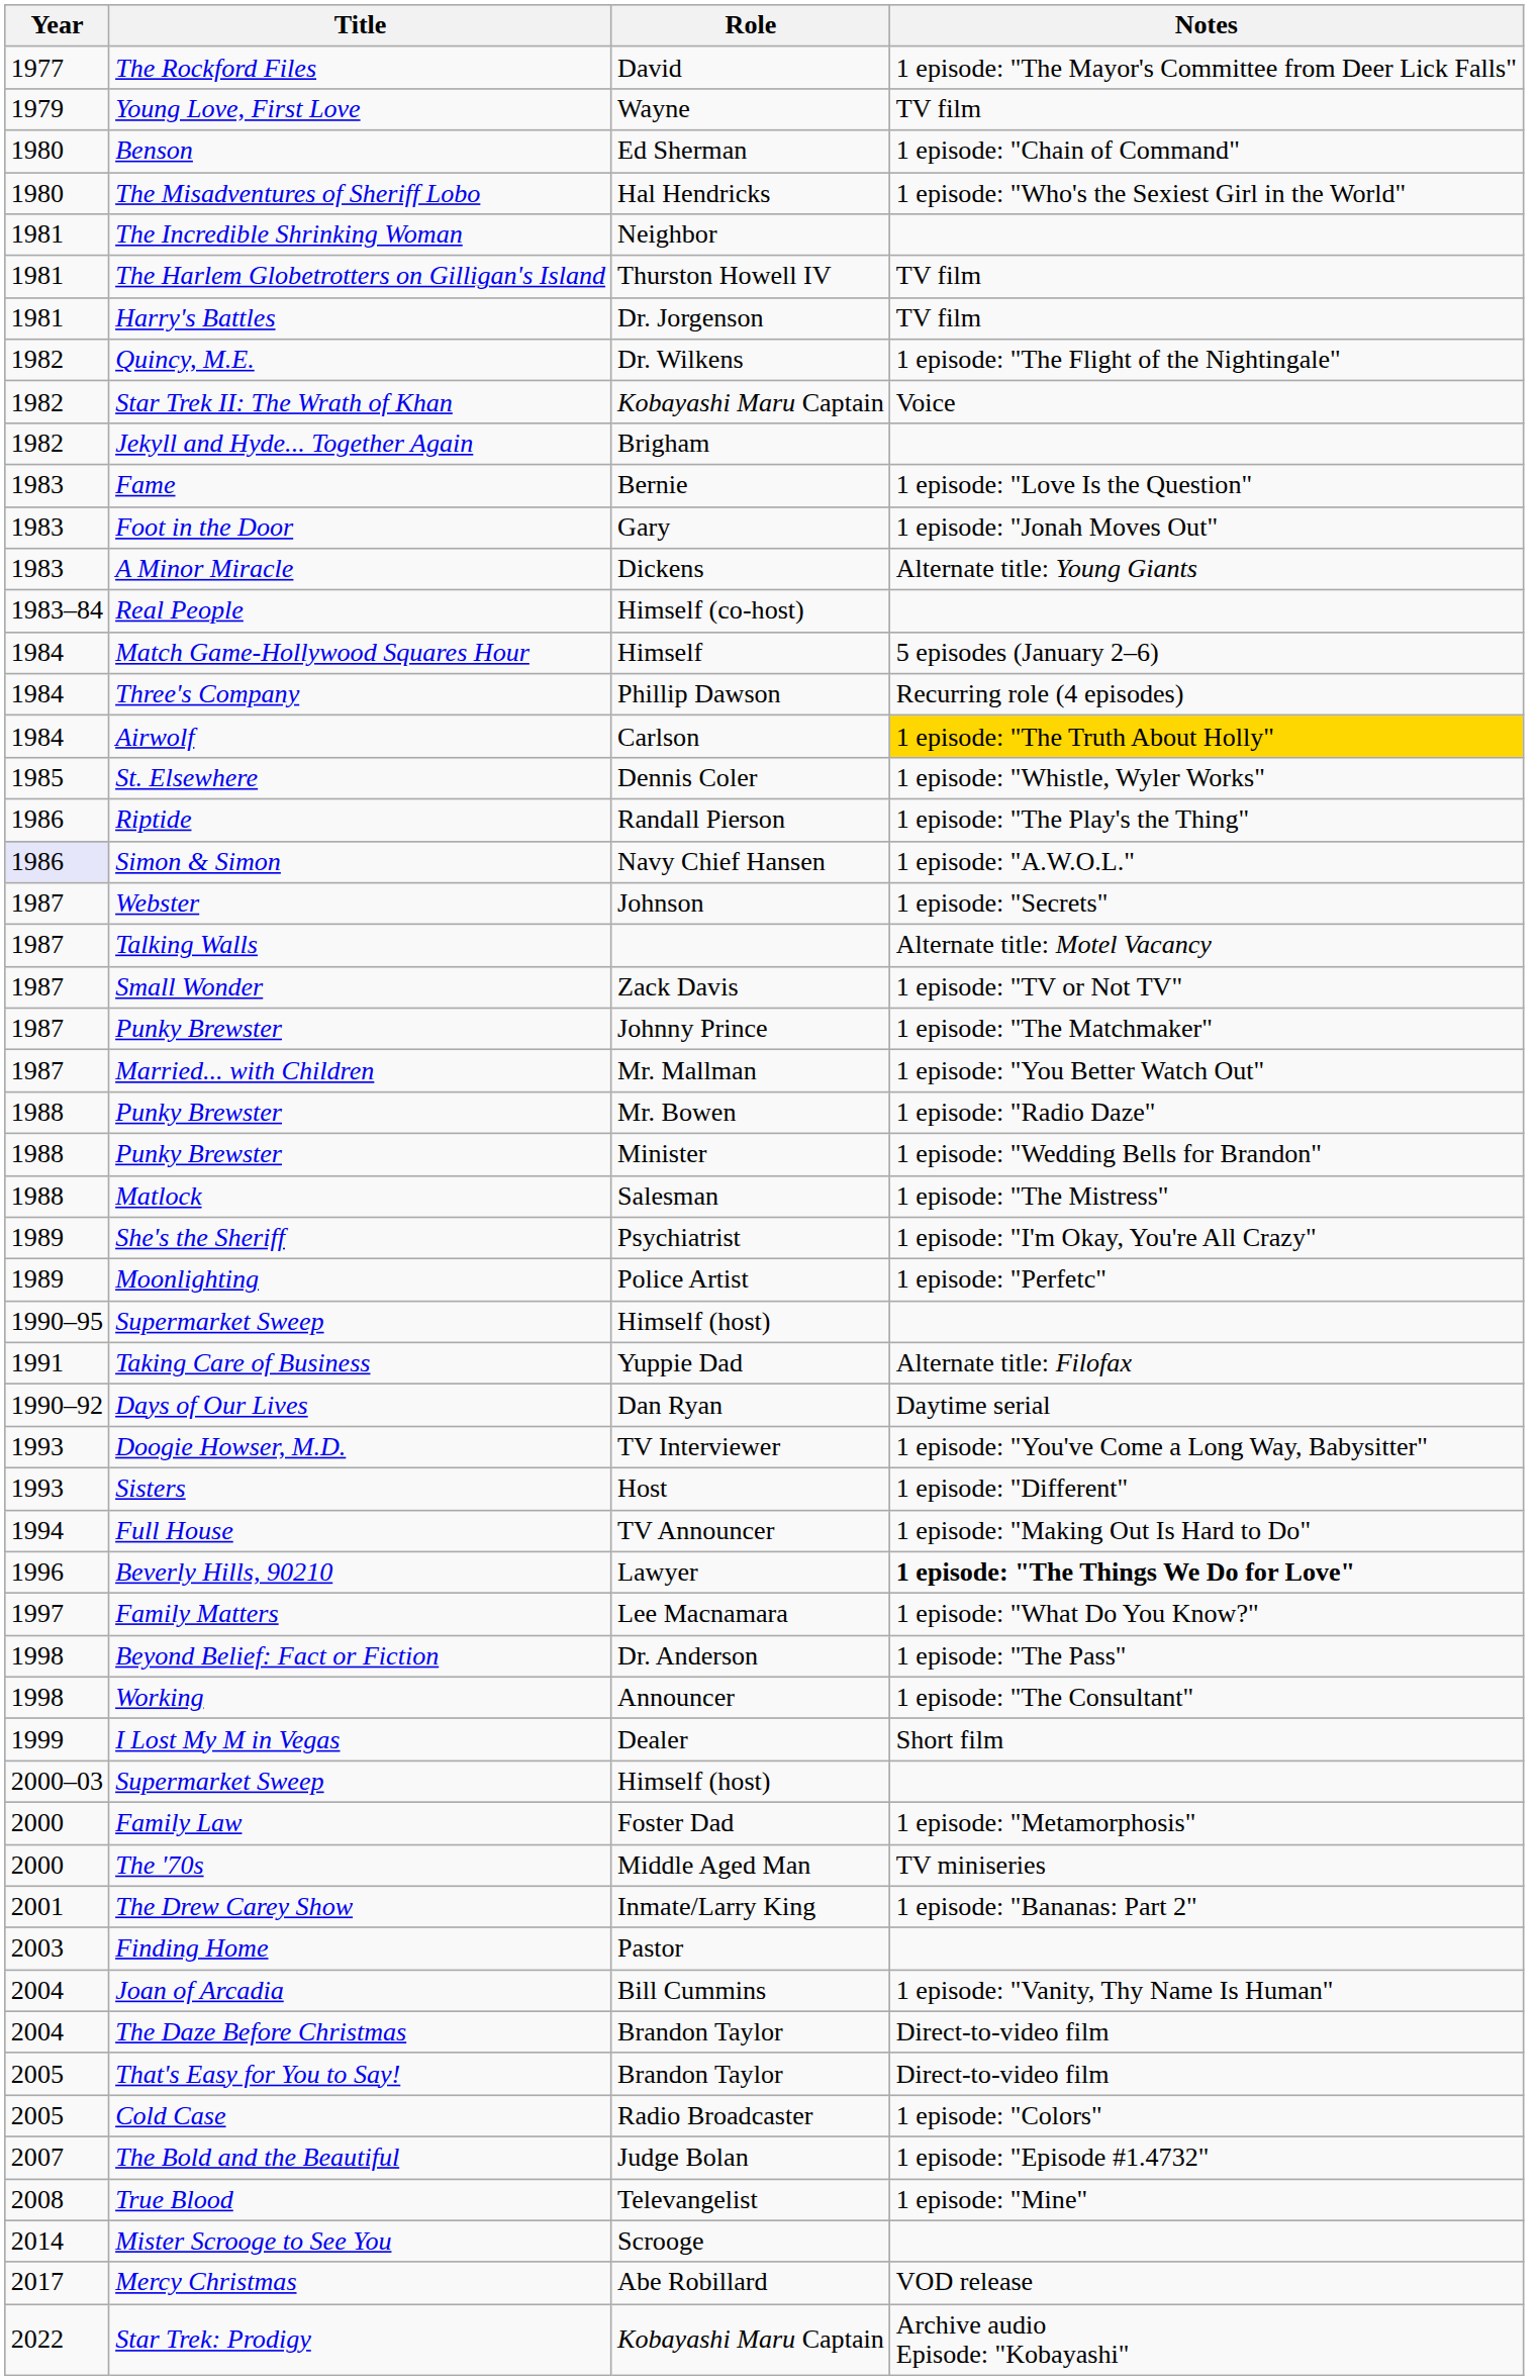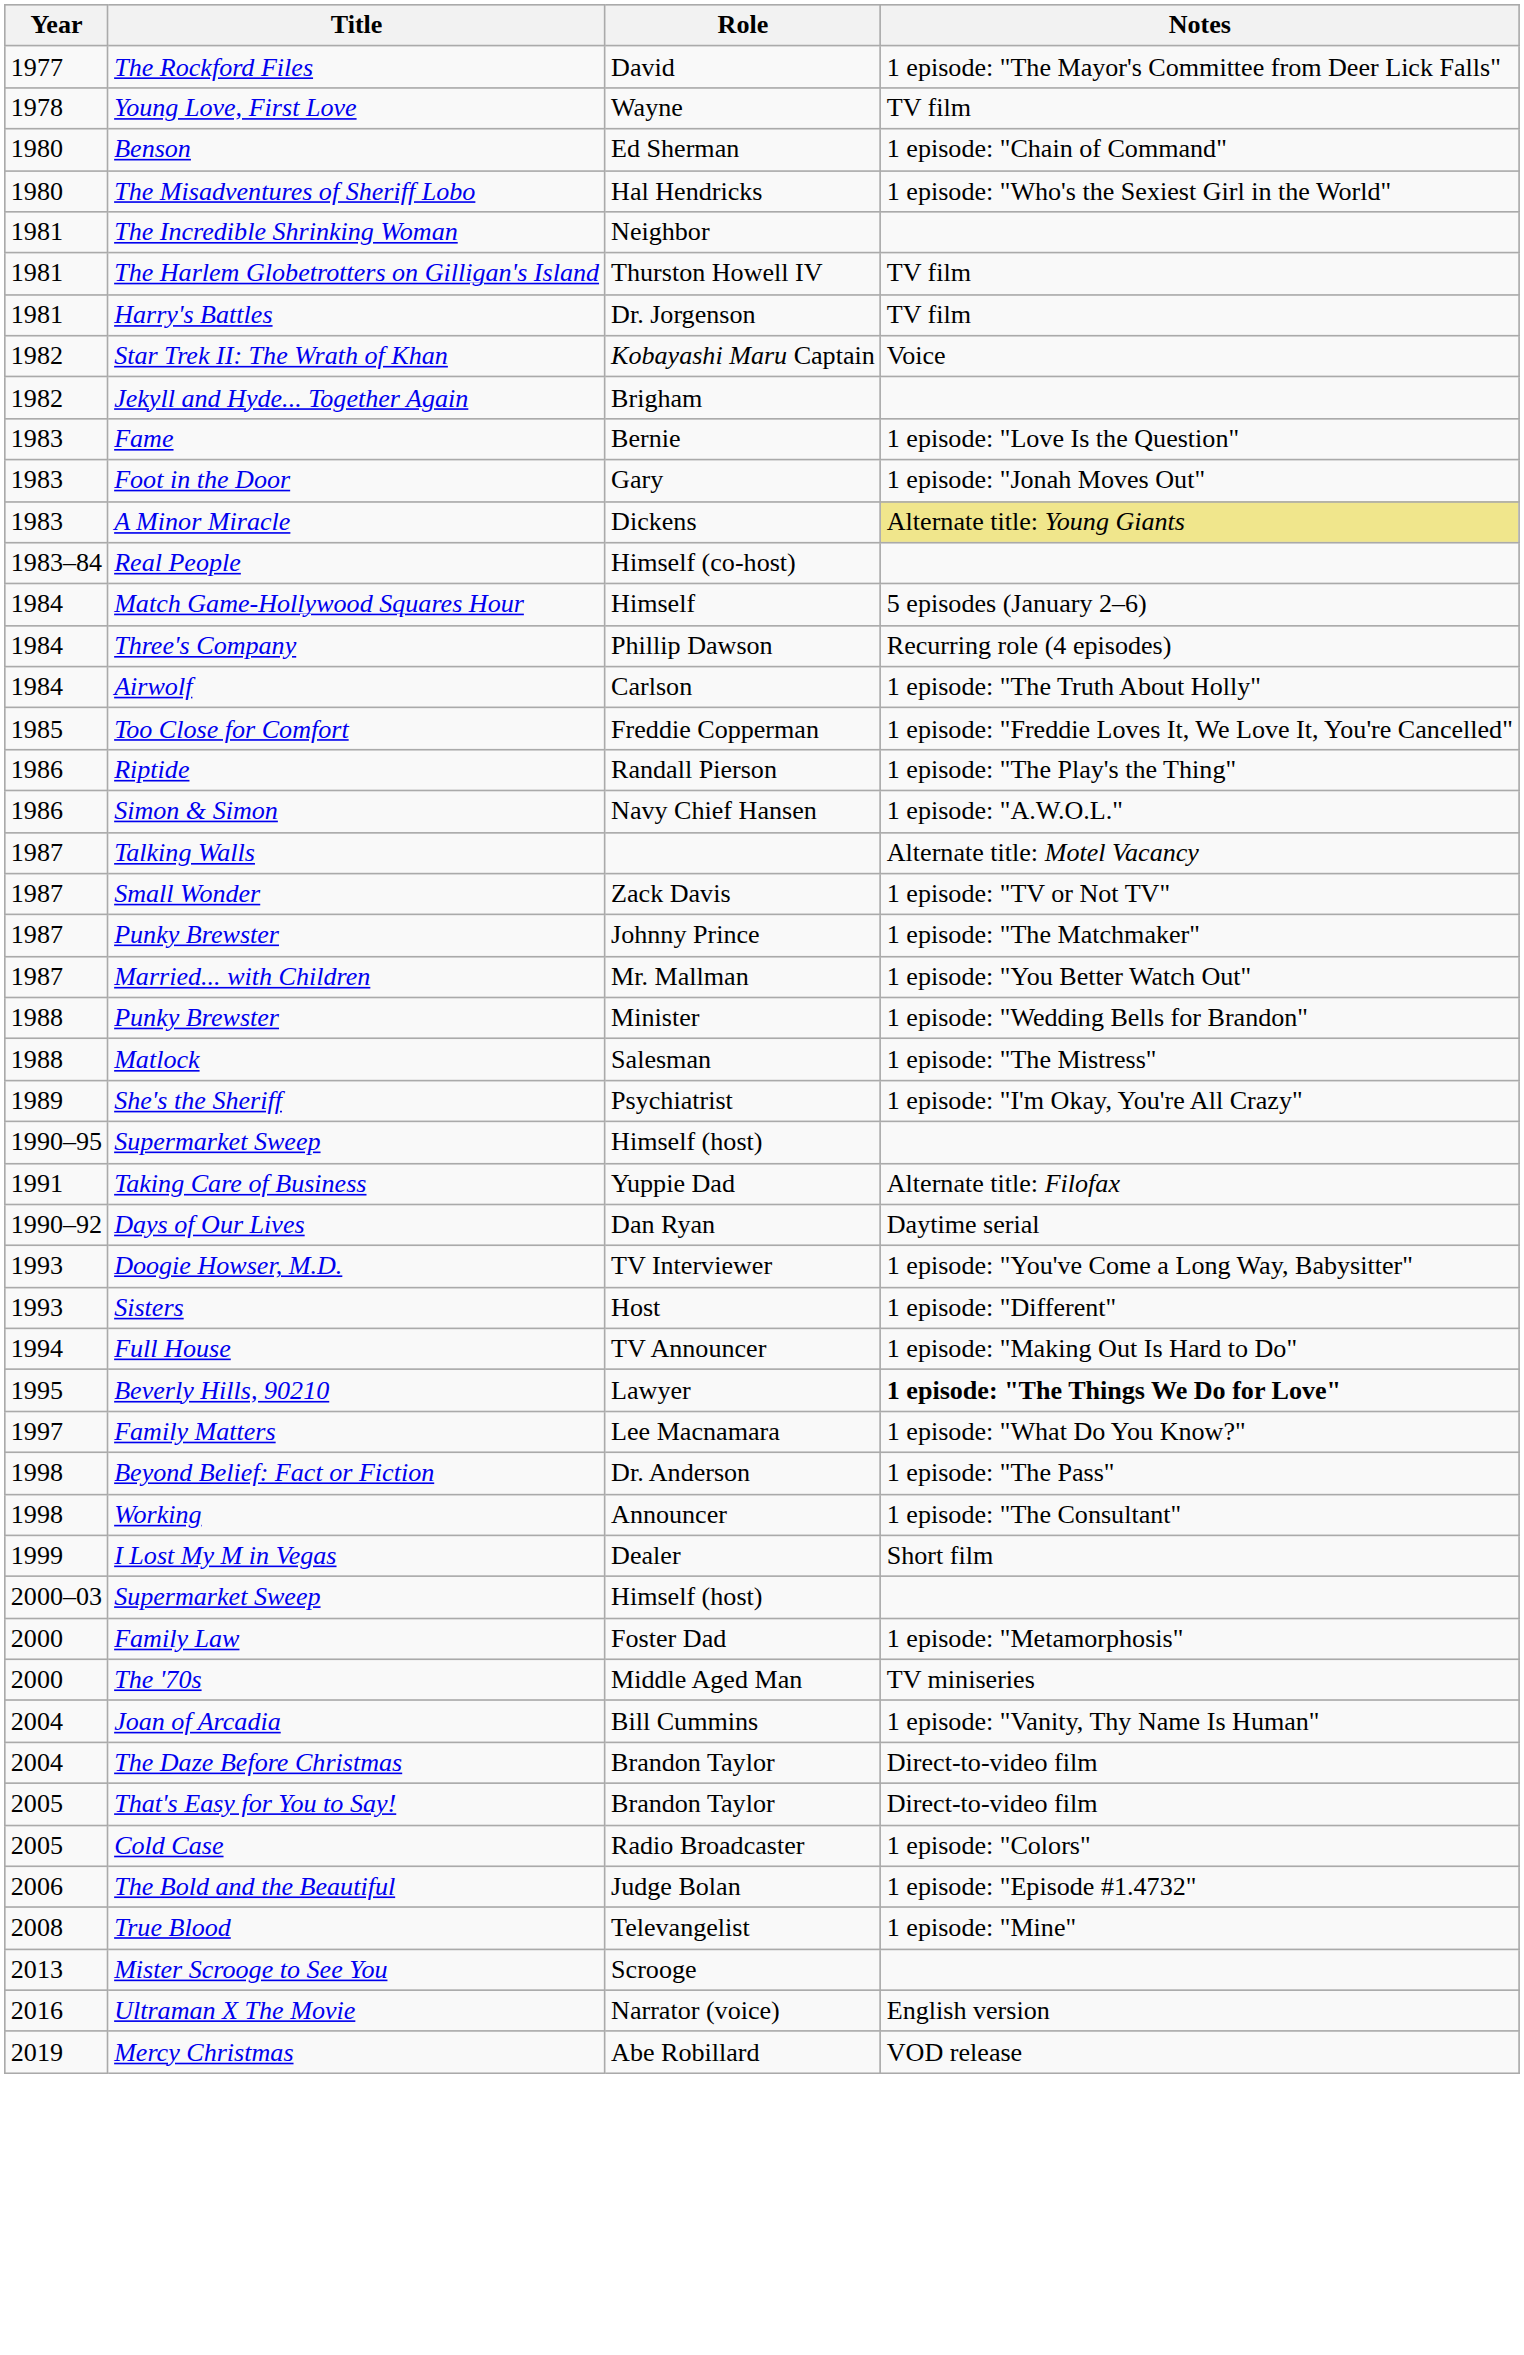Young Love, First Love | Year: 1979 -> 1978
- row: 1982 | Quincy, M.E. | Dr. Wilkens | 1 episode: "The Flight of the Nightingale"
A Minor Miracle | Notes: no background -> khaki background
Airwolf | Notes: gold background -> no background
- row: 1985 | St. Elsewhere | Dennis Coler | 1 episode: "Whistle, Wyler Works"
+ row: 1985 | Too Close for Comfort | Freddie Copperman | 1 episode: "Freddie Loves It, We Love It, You're Cancelled"
Simon & Simon | Year: lavender background -> no background
- row: 1987 | Webster | Johnson | 1 episode: "Secrets"
- row: 1988 | Punky Brewster | Mr. Bowen | 1 episode: "Radio Daze"
- row: 1989 | Moonlighting | Police Artist | 1 episode: "Perfetc"
Beverly Hills, 90210 | Year: 1996 -> 1995
- row: 2001 | The Drew Carey Show | Inmate/Larry King | 1 episode: "Bananas: Part 2"
- row: 2003 | Finding Home | Pastor
The Bold and the Beautiful | Year: 2007 -> 2006
Mister Scrooge to See You | Year: 2014 -> 2013
+ row: 2016 | Ultraman X The Movie | Narrator (voice) | English version
Mercy Christmas | Year: 2017 -> 2019
- row: 2022 | Star Trek: Prodigy | Kobayashi Maru Captain | Archive audio Episode: "Kobayashi"
